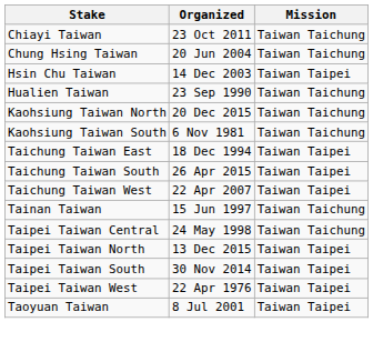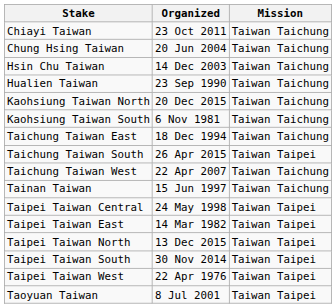Hsin Chu Taiwan | Mission: Taiwan Taipei -> Taiwan Taichung
Taichung Taiwan East | Mission: Taiwan Taipei -> Taiwan Taichung
Taichung Taiwan West | Mission: Taiwan Taipei -> Taiwan Taichung
Taipei Taiwan Central | Mission: Taiwan Taichung -> Taiwan Taipei
+ row: Taipei Taiwan East | 14 Mar 1982 | Taiwan Taipei
